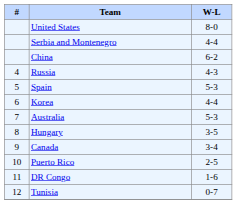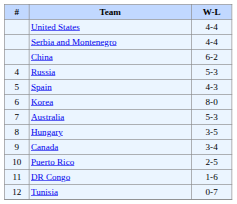United States | W-L: 8-0 -> 4-4
Russia | W-L: 4-3 -> 5-3
Spain | W-L: 5-3 -> 4-3
Korea | W-L: 4-4 -> 8-0
